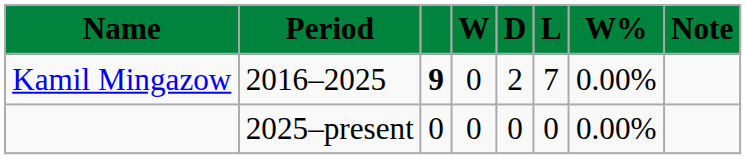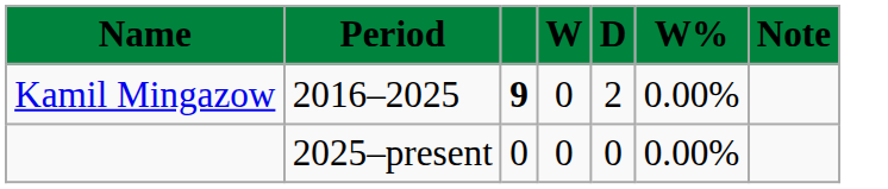- column: L | 7 | 0
